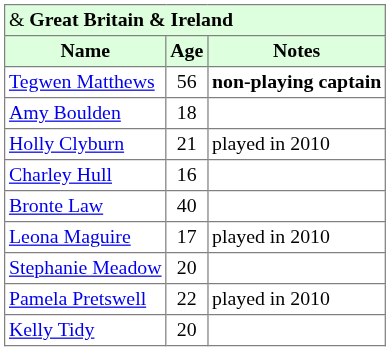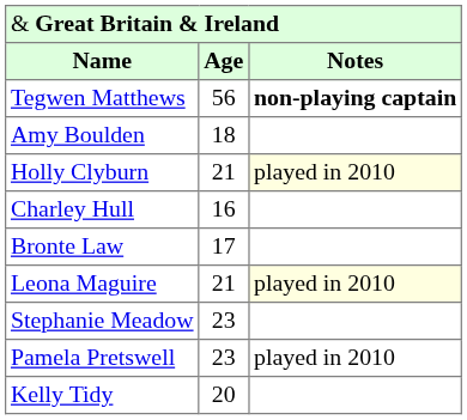Holly Clyburn | column 3: no background -> lightyellow background
Bronte Law | column 2: 40 -> 17
Leona Maguire | column 2: 17 -> 21
Leona Maguire | column 3: no background -> lightyellow background
Stephanie Meadow | column 2: 20 -> 23
Pamela Pretswell | column 2: 22 -> 23
